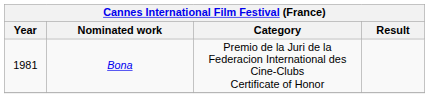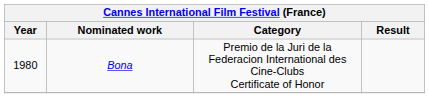Bona | Year: 1981 -> 1980
